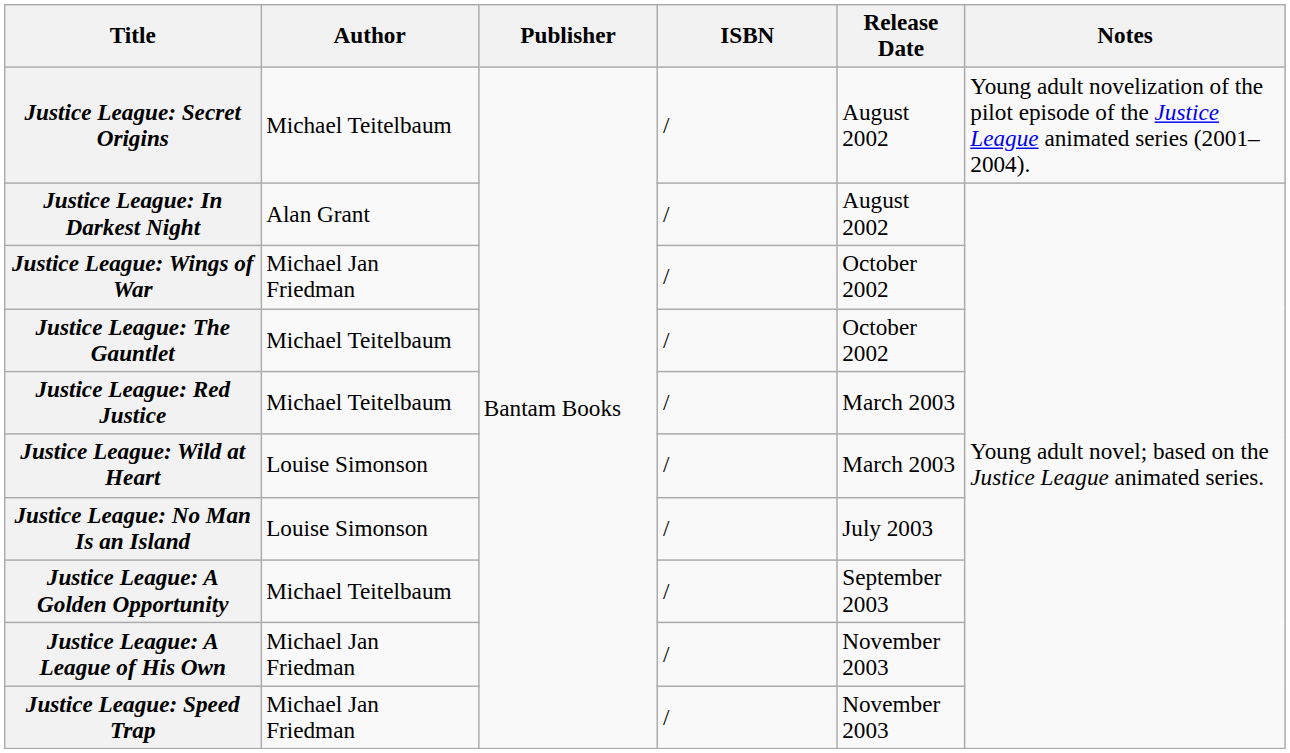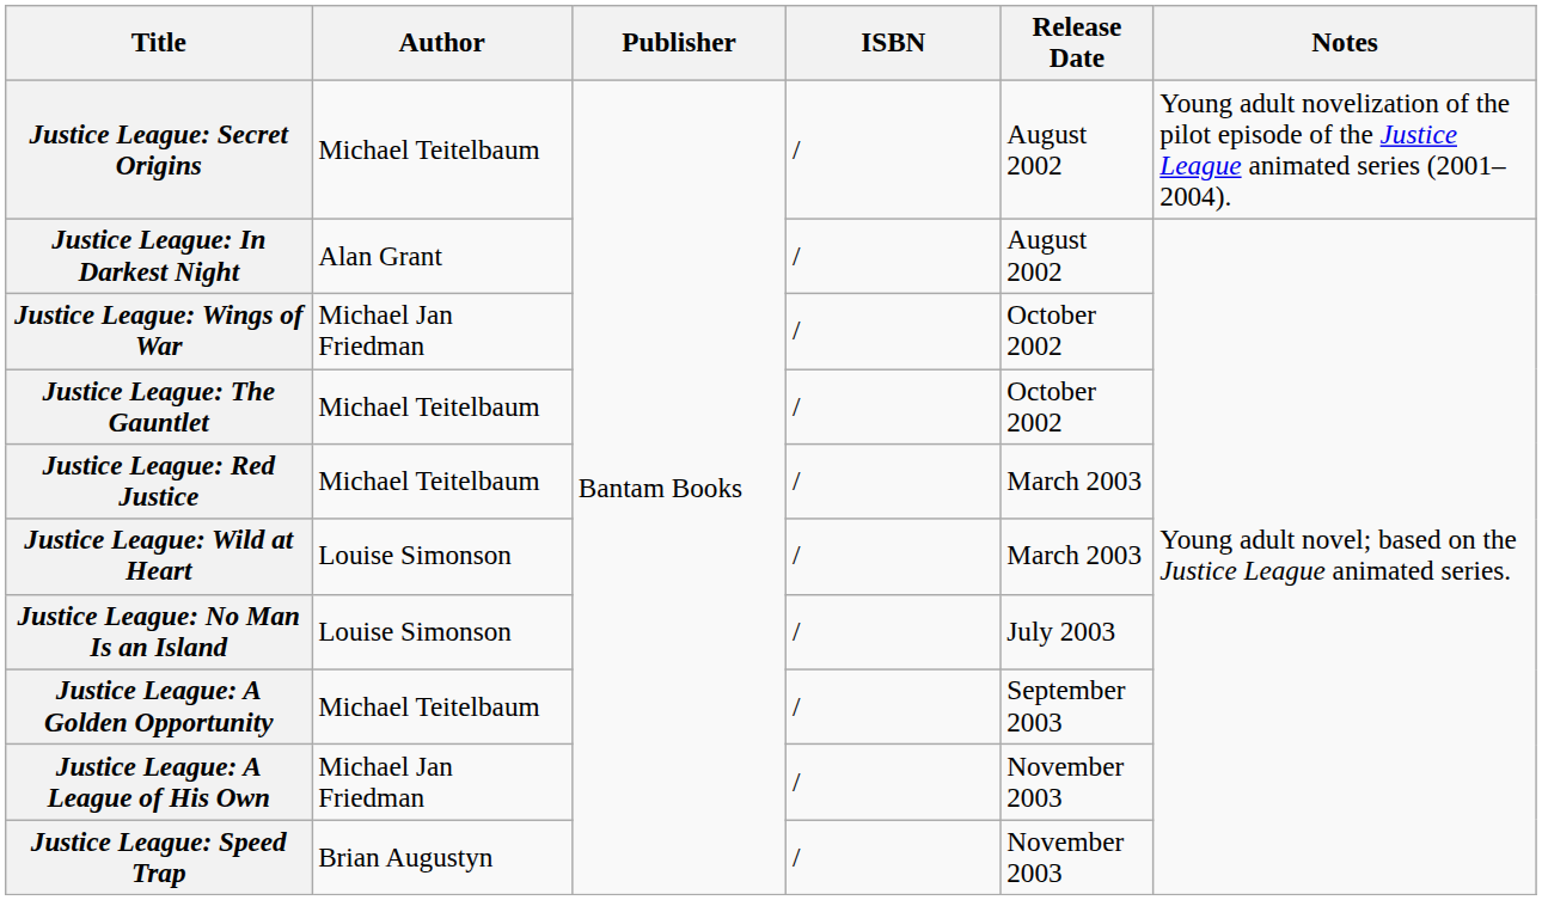Justice League: Speed Trap | Author: Michael Jan Friedman -> Brian Augustyn
